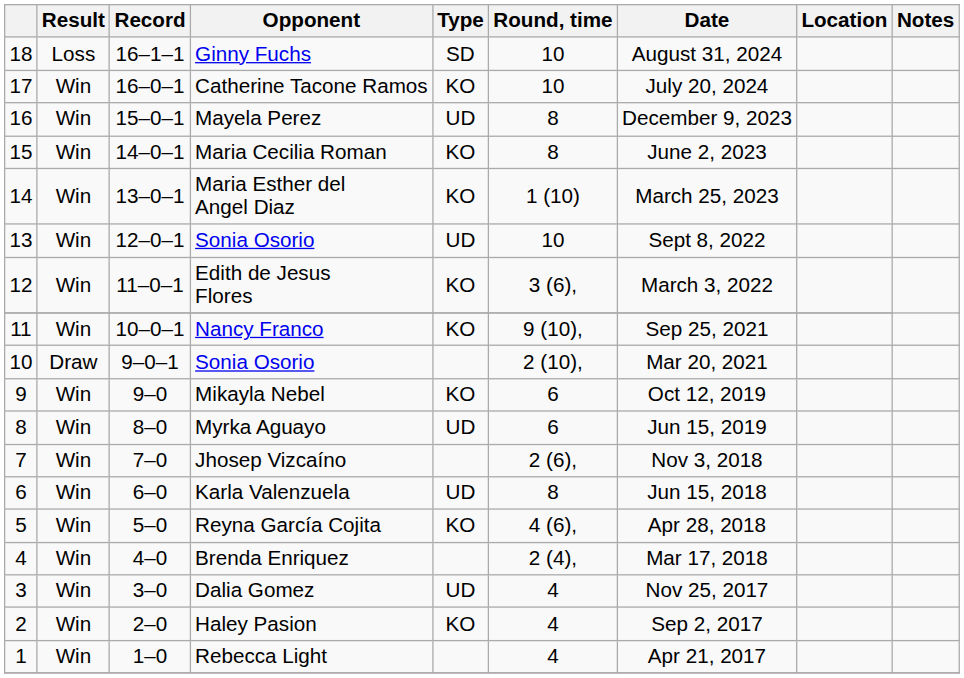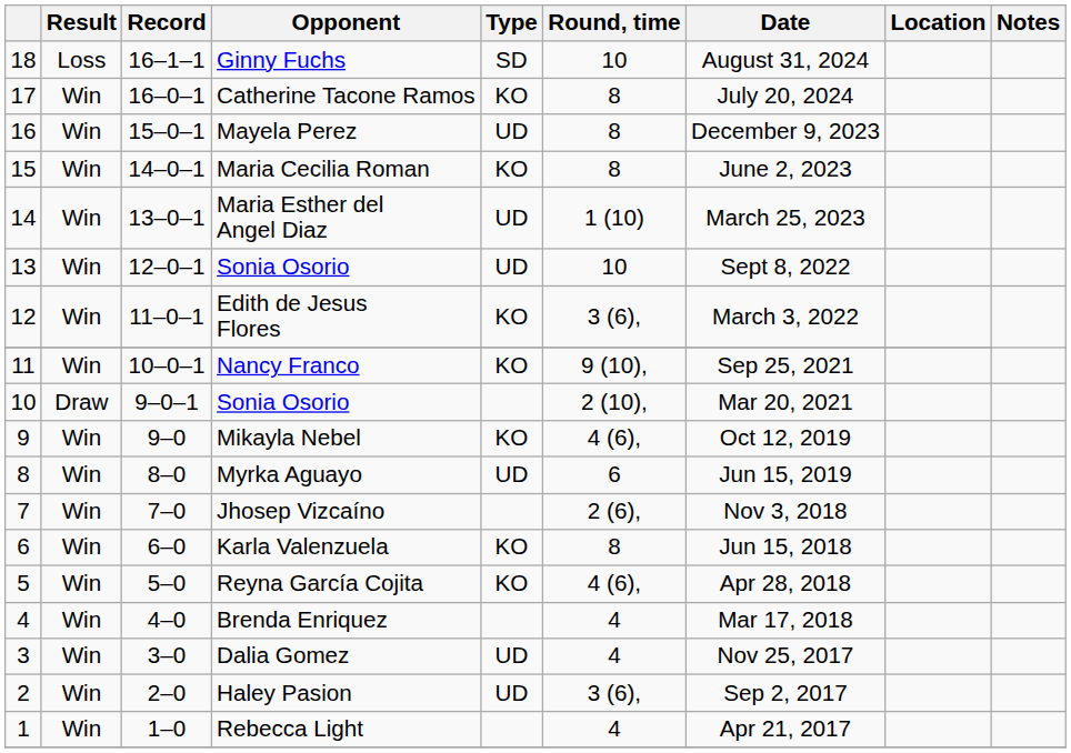Catherine Tacone Ramos | Round, time: 10 -> 8
Maria Esther del Angel Diaz | Type: KO -> UD
Mikayla Nebel | Round, time: 6 -> 4 (6),
Karla Valenzuela | Type: UD -> KO
Brenda Enriquez | Round, time: 2 (4), -> 4
Haley Pasion | Type: KO -> UD
Haley Pasion | Round, time: 4 -> 3 (6),
